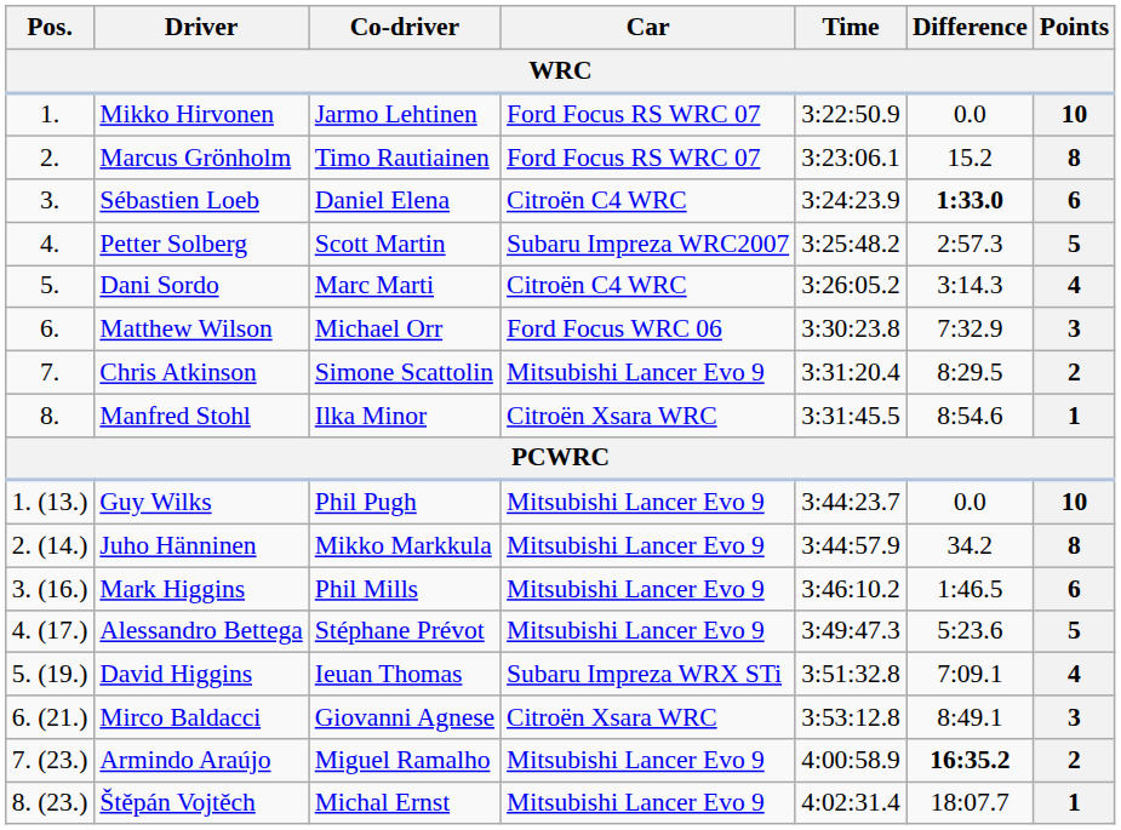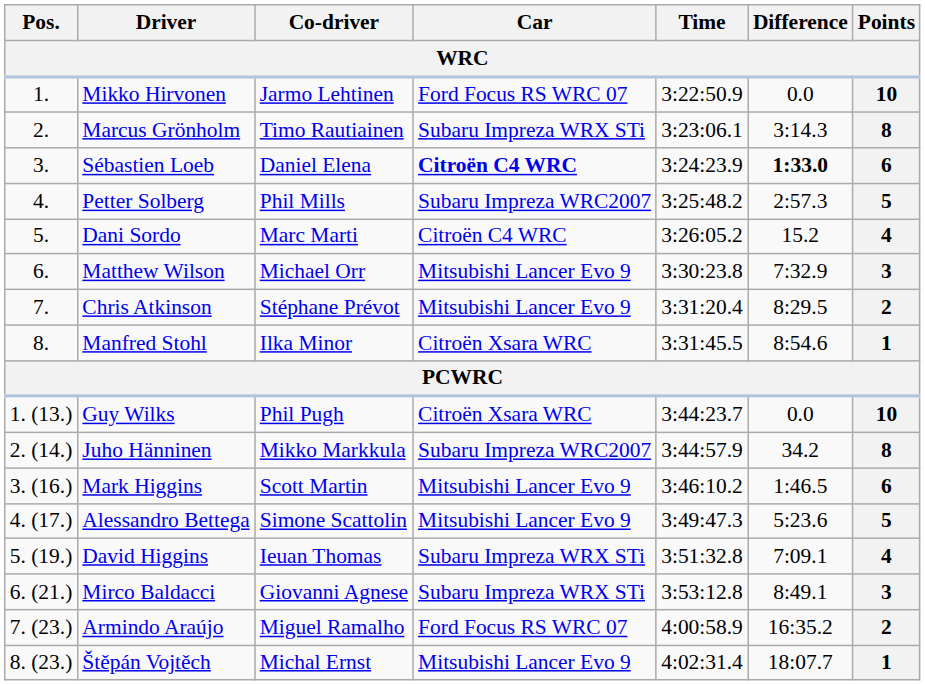Marcus Grönholm | Car: Ford Focus RS WRC 07 -> Subaru Impreza WRX STi
Marcus Grönholm | Difference: 15.2 -> 3:14.3
Sébastien Loeb | Car: normal -> bold
Petter Solberg | Co-driver: Scott Martin -> Phil Mills
Dani Sordo | Difference: 3:14.3 -> 15.2
Matthew Wilson | Car: Ford Focus WRC 06 -> Mitsubishi Lancer Evo 9
Chris Atkinson | Co-driver: Simone Scattolin -> Stéphane Prévot
Guy Wilks | Car: Mitsubishi Lancer Evo 9 -> Citroën Xsara WRC
Juho Hänninen | Car: Mitsubishi Lancer Evo 9 -> Subaru Impreza WRC2007
Mark Higgins | Co-driver: Phil Mills -> Scott Martin
Alessandro Bettega | Co-driver: Stéphane Prévot -> Simone Scattolin
Mirco Baldacci | Car: Citroën Xsara WRC -> Subaru Impreza WRX STi
Armindo Araújo | Car: Mitsubishi Lancer Evo 9 -> Ford Focus RS WRC 07
Armindo Araújo | Difference: bold -> normal
